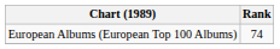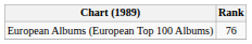European Albums (European Top 100 Albums) | Rank: 74 -> 76
